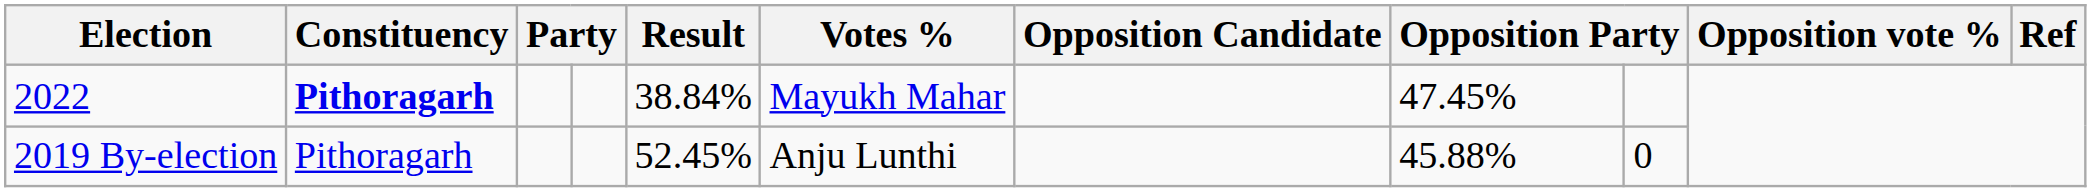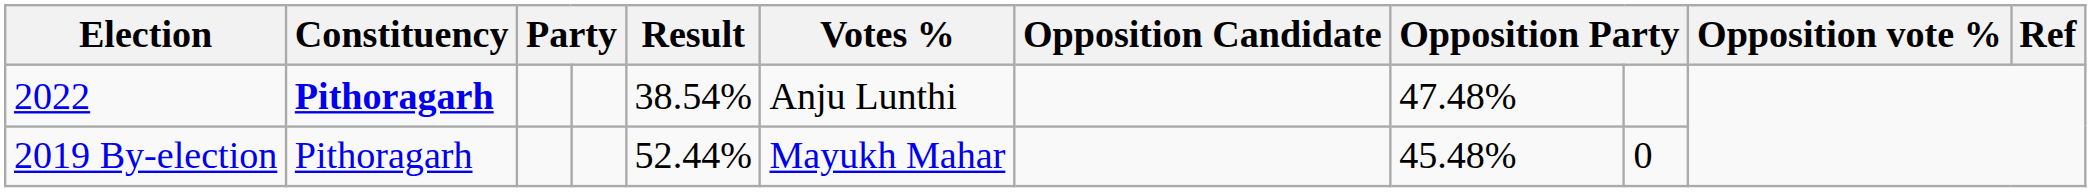2022 | Result: 38.84% -> 38.54%
2022 | Votes %: Mayukh Mahar -> Anju Lunthi
2022 | column 8: 47.45% -> 47.48%
2019 By-election | Result: 52.45% -> 52.44%
2019 By-election | Votes %: Anju Lunthi -> Mayukh Mahar
2019 By-election | column 8: 45.88% -> 45.48%
